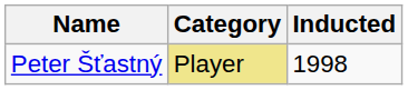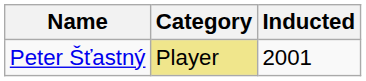Peter Šťastný | Inducted: 1998 -> 2001
